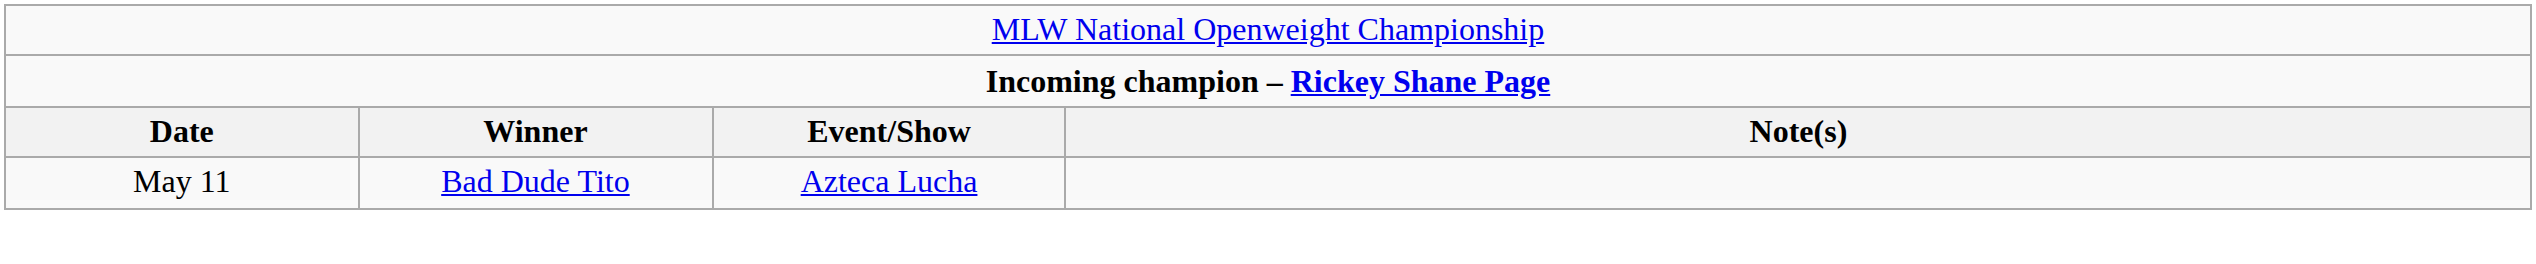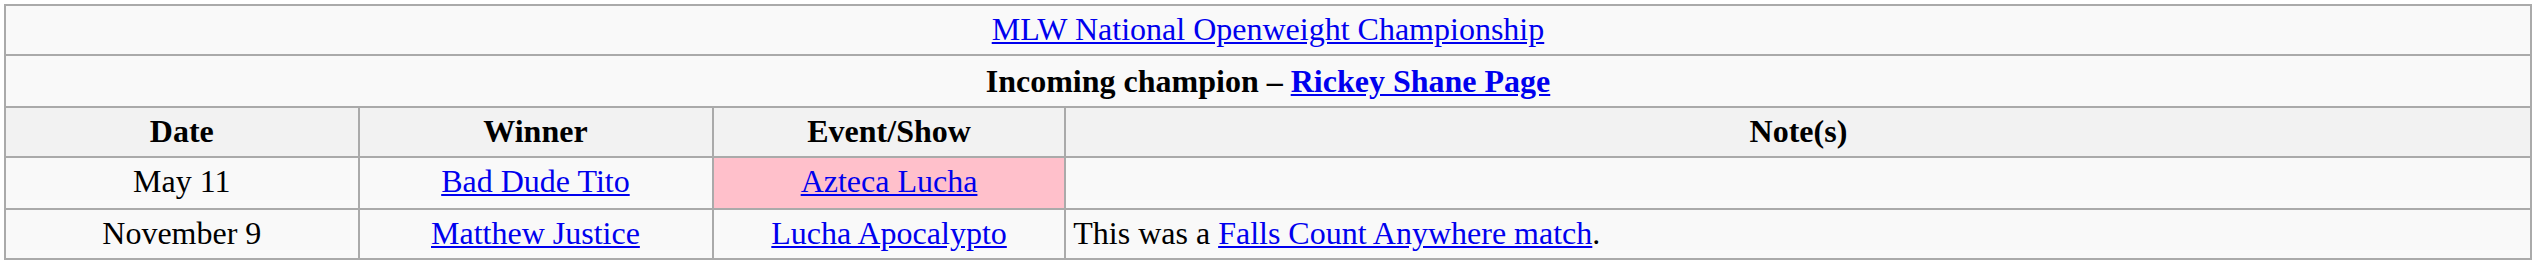May 11 | column 3: no background -> pink background
+ row: November 9 | Matthew Justice | Lucha Apocalypto | This was a Falls Count Anywhere match.
